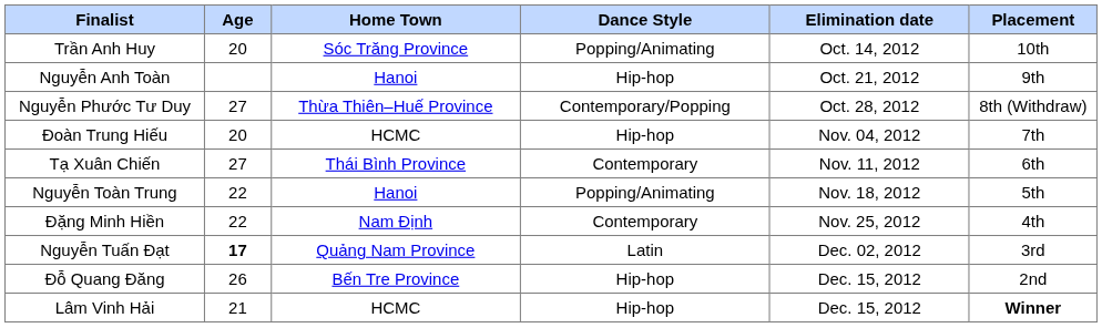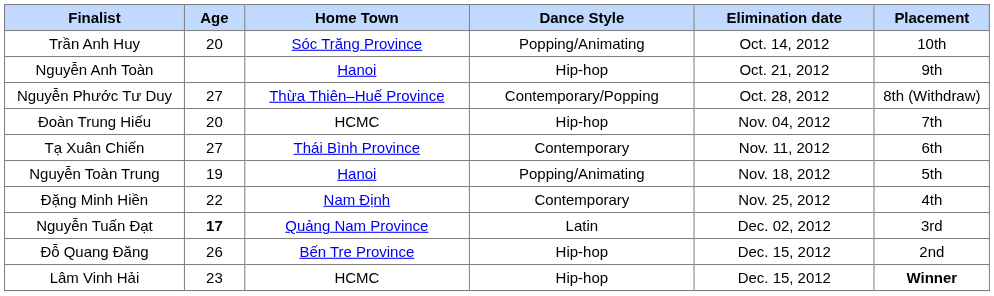Nguyễn Toàn Trung | Age: 22 -> 19
Lâm Vinh Hải | Age: 21 -> 23
